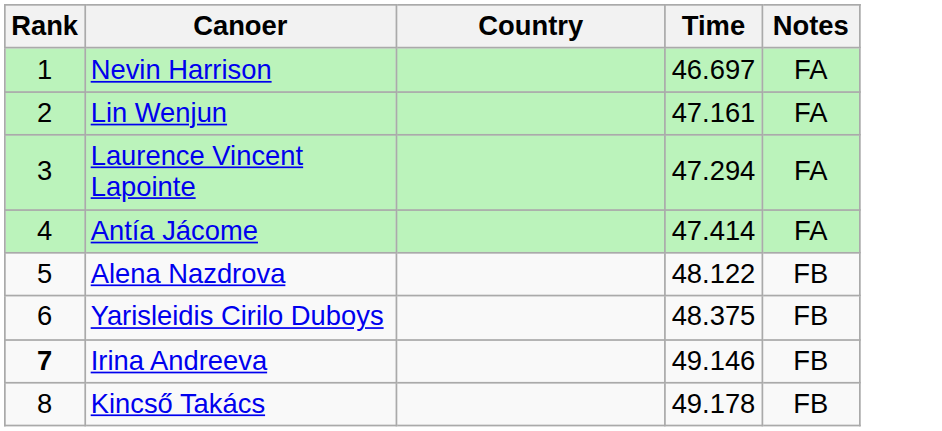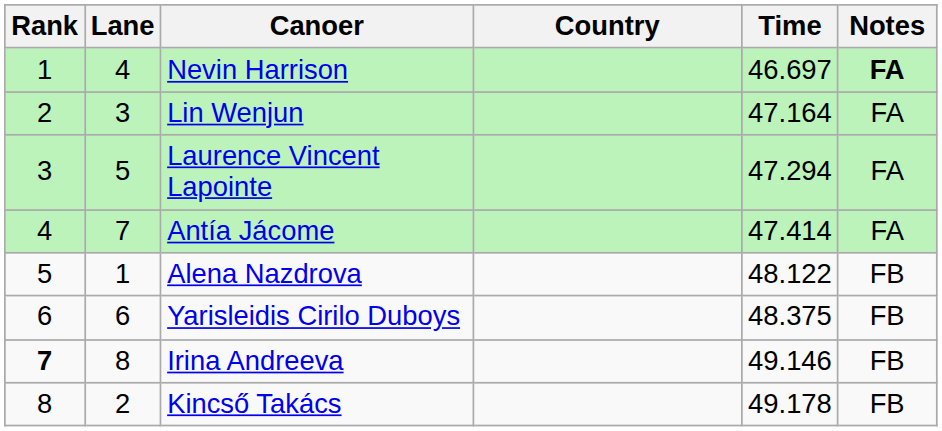+ column: Lane | 4 | 3 | 5 | 7 | 1 | 6 | 8 | 2
Nevin Harrison | Notes: normal -> bold
Lin Wenjun | Time: 47.161 -> 47.164
